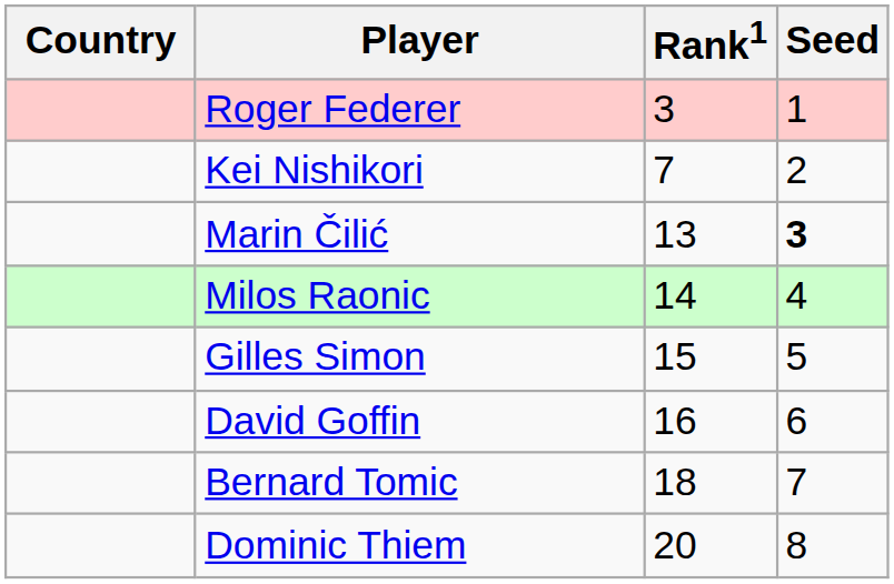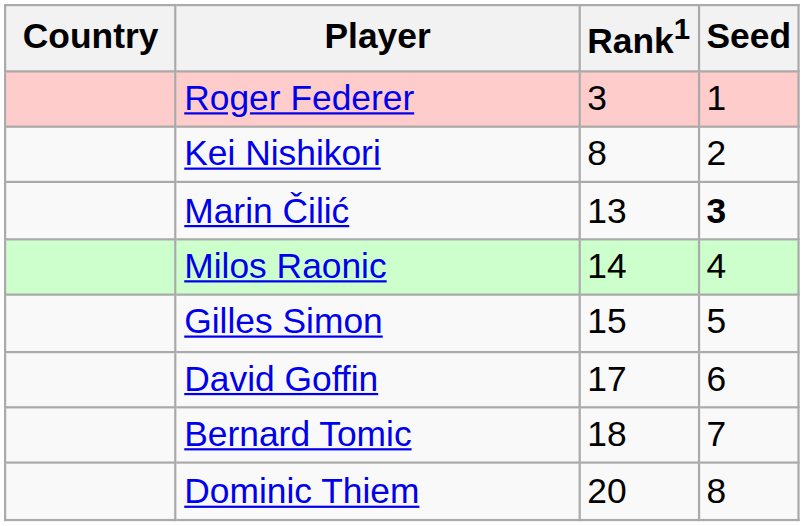Kei Nishikori | Rank1: 7 -> 8
David Goffin | Rank1: 16 -> 17
